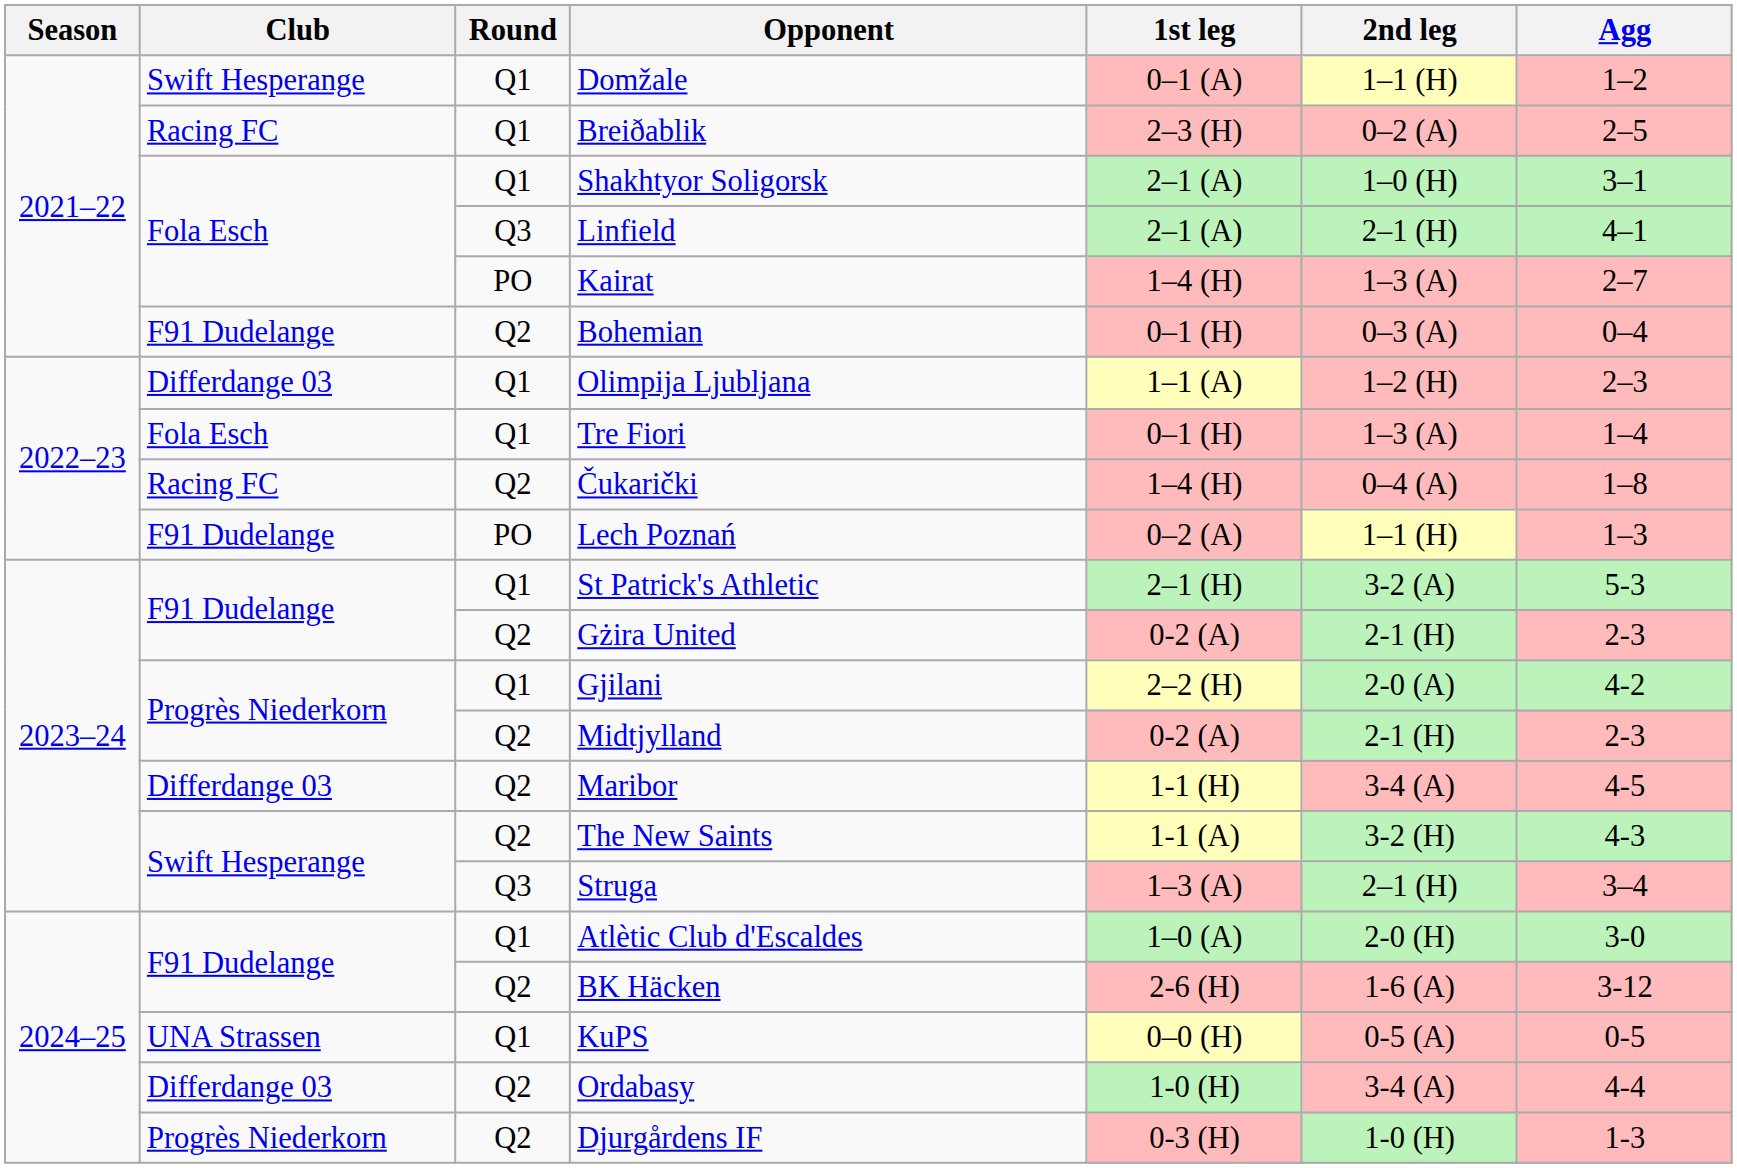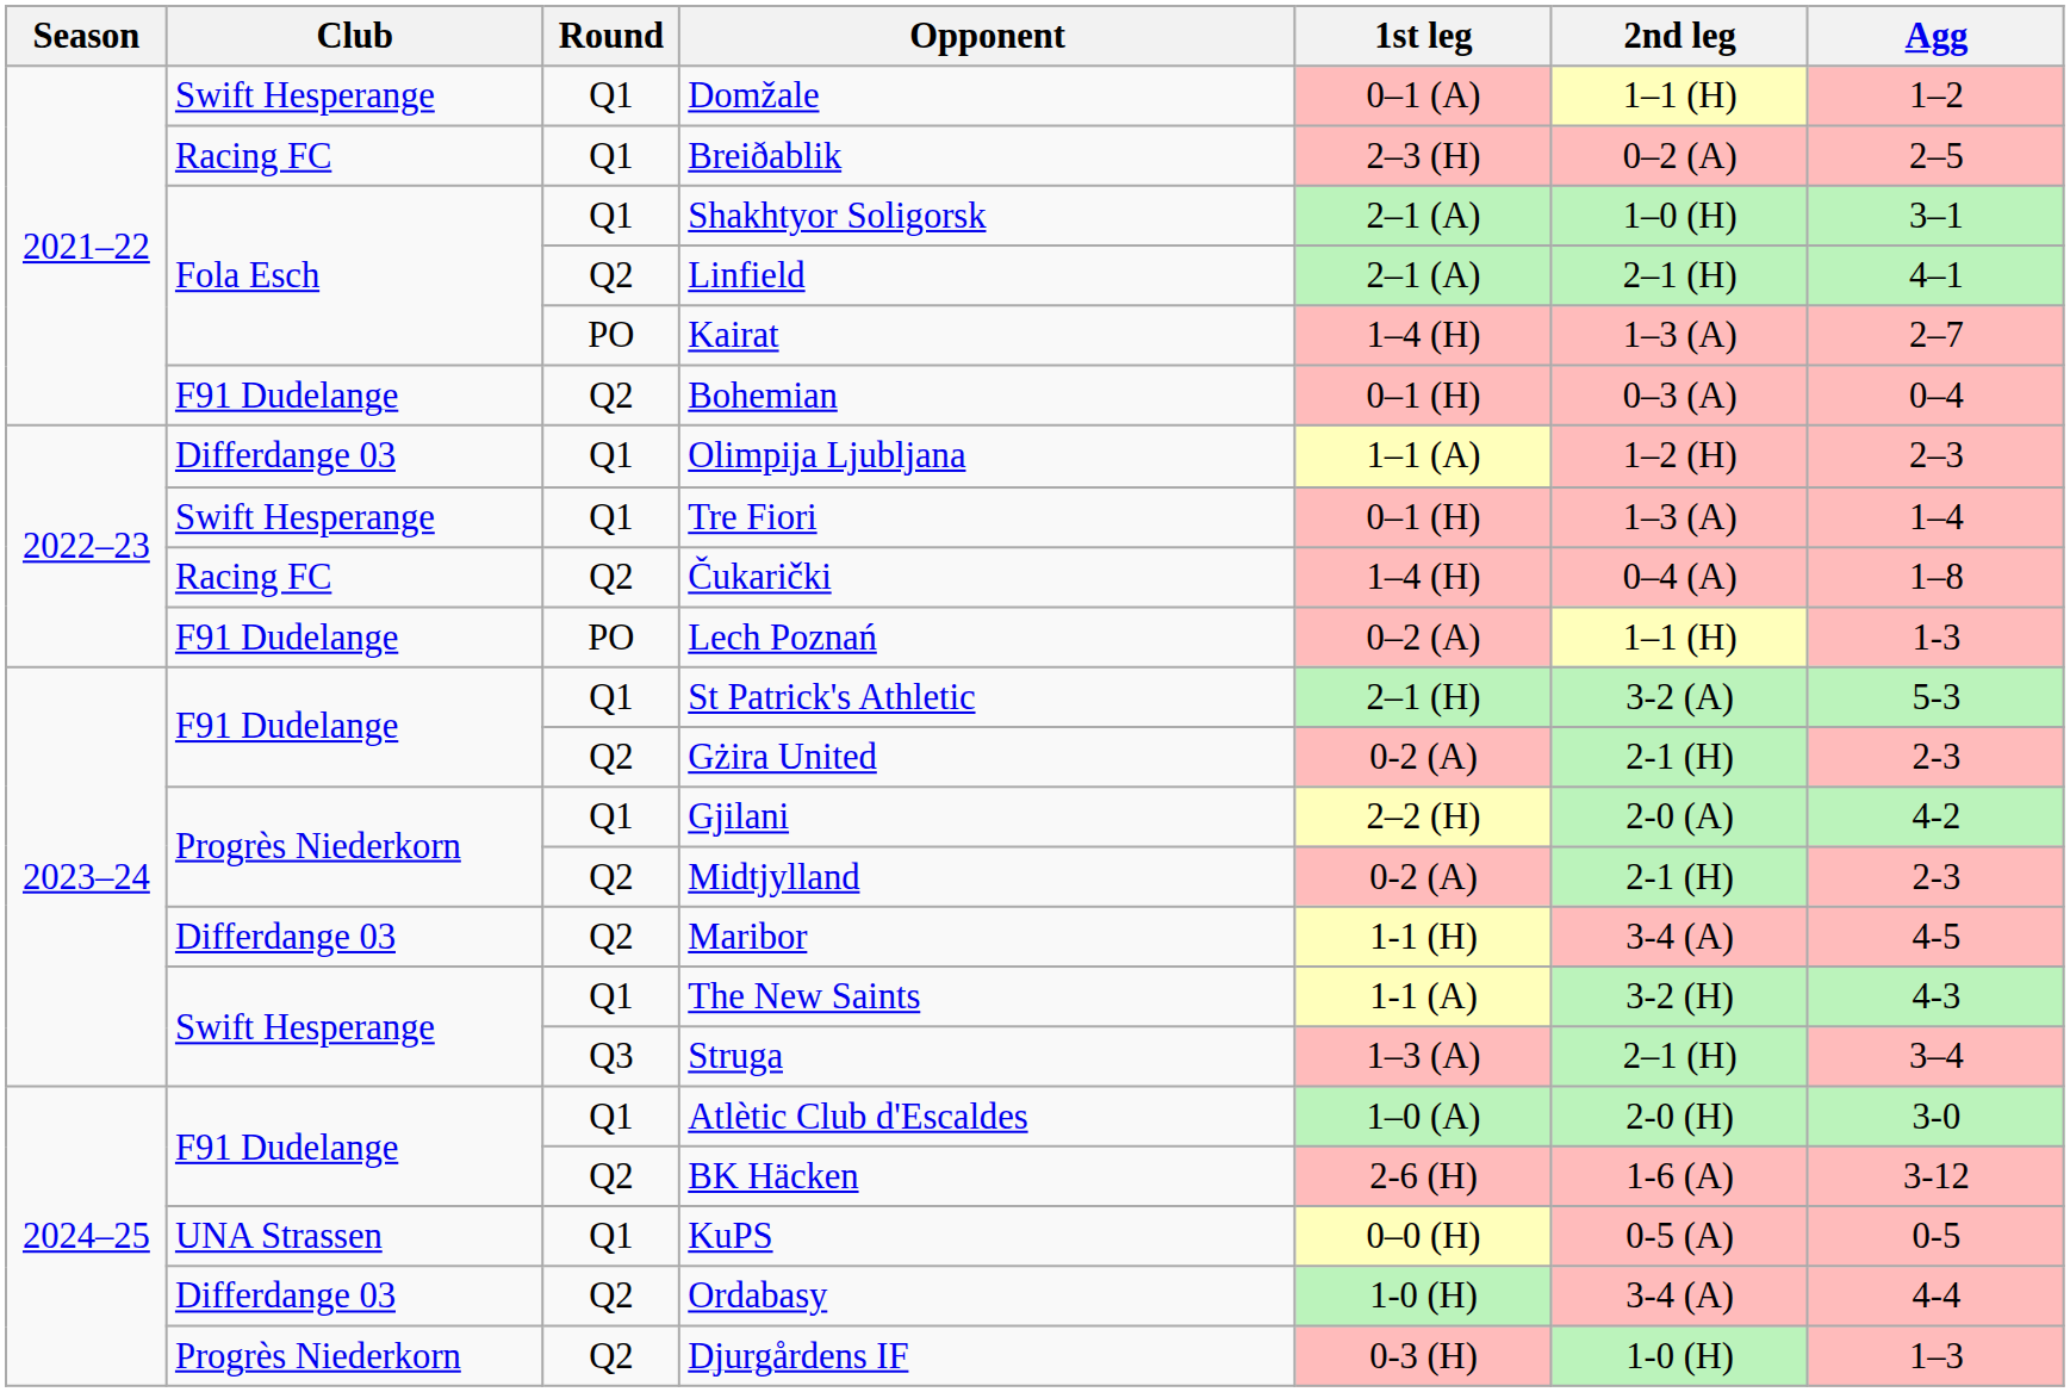Linfield | Round: Q3 -> Q2
Tre Fiori | Club: Fola Esch -> Swift Hesperange
Lech Poznań | Agg: 1–3 -> 1-3
The New Saints | Round: Q2 -> Q1
Djurgårdens IF | Agg: 1-3 -> 1–3
